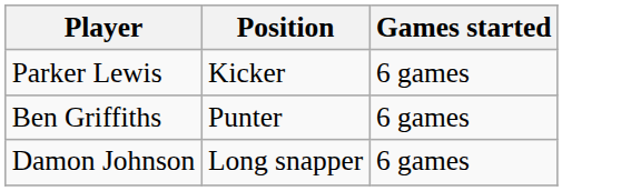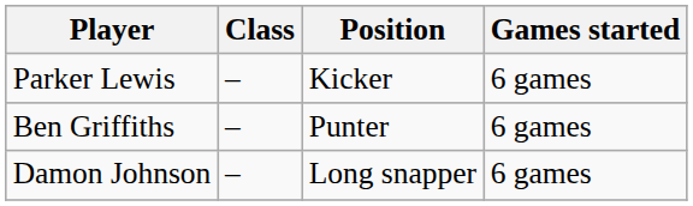+ column: Class | – | – | –
